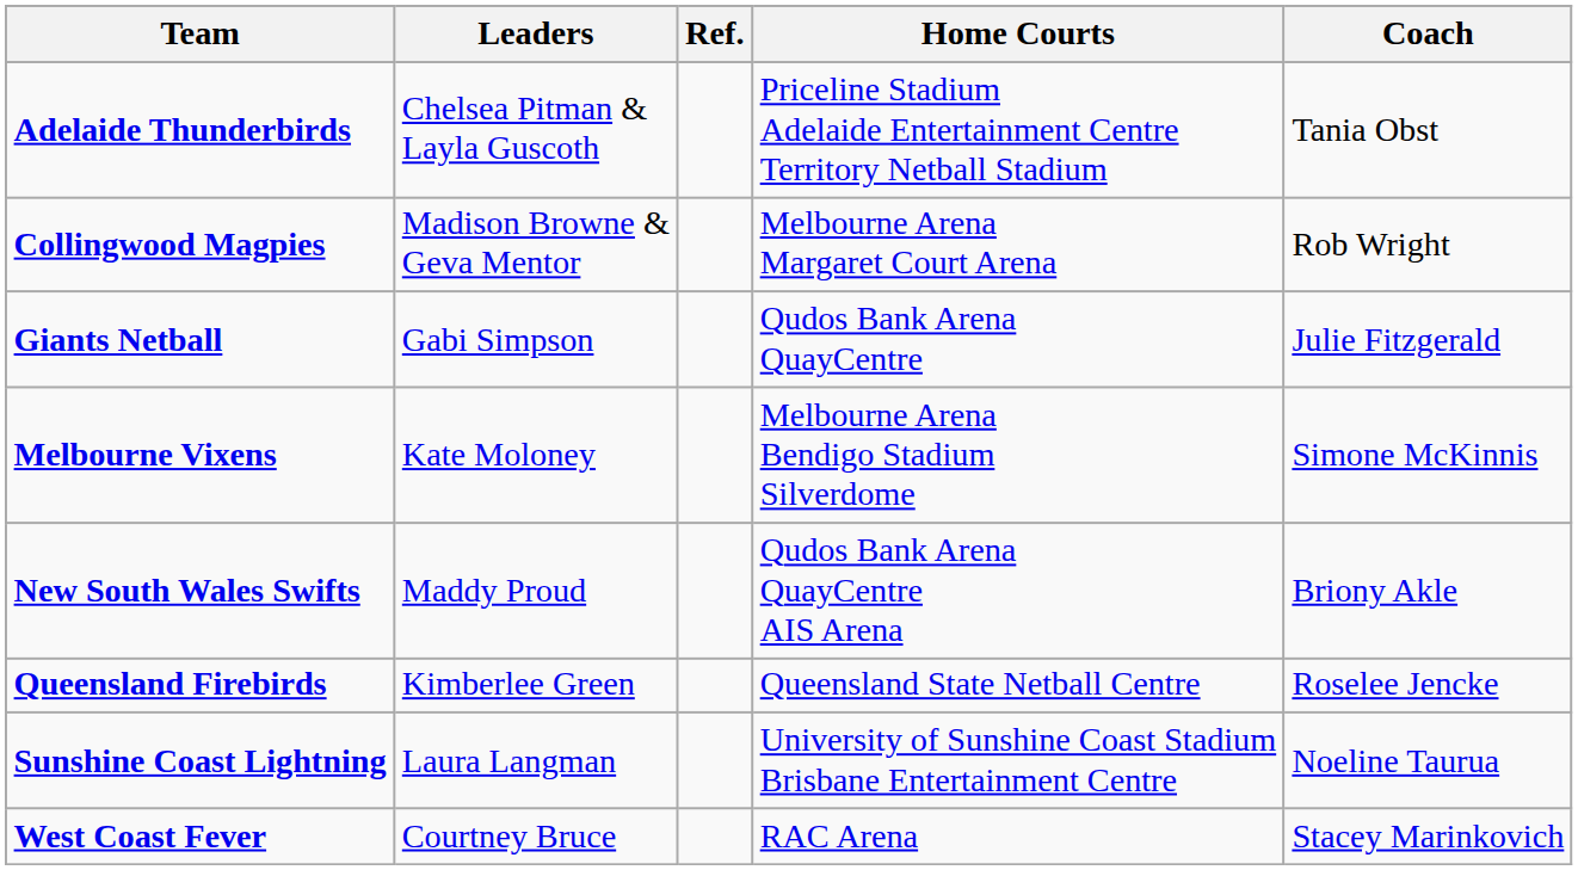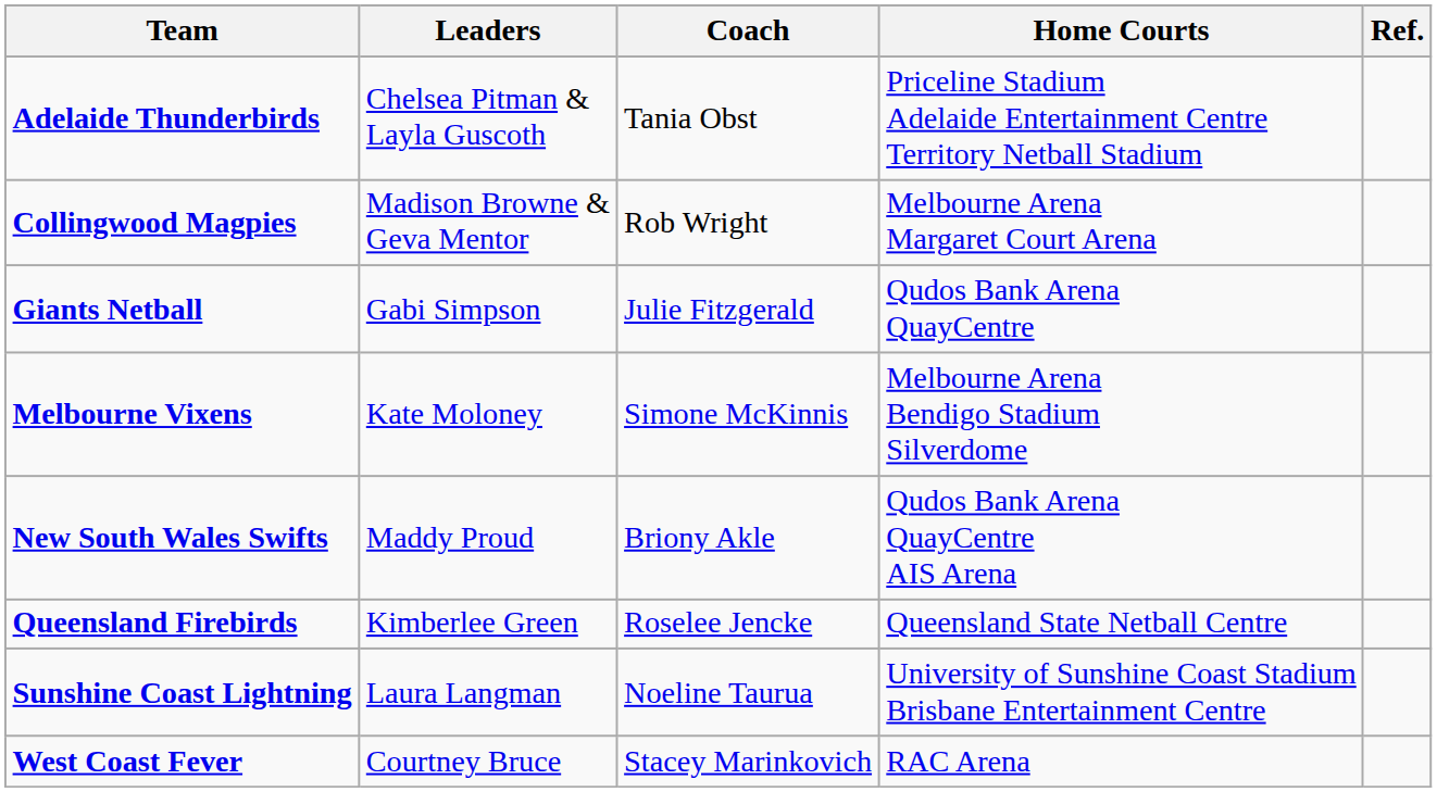columns swapped: Coach <-> Ref.
